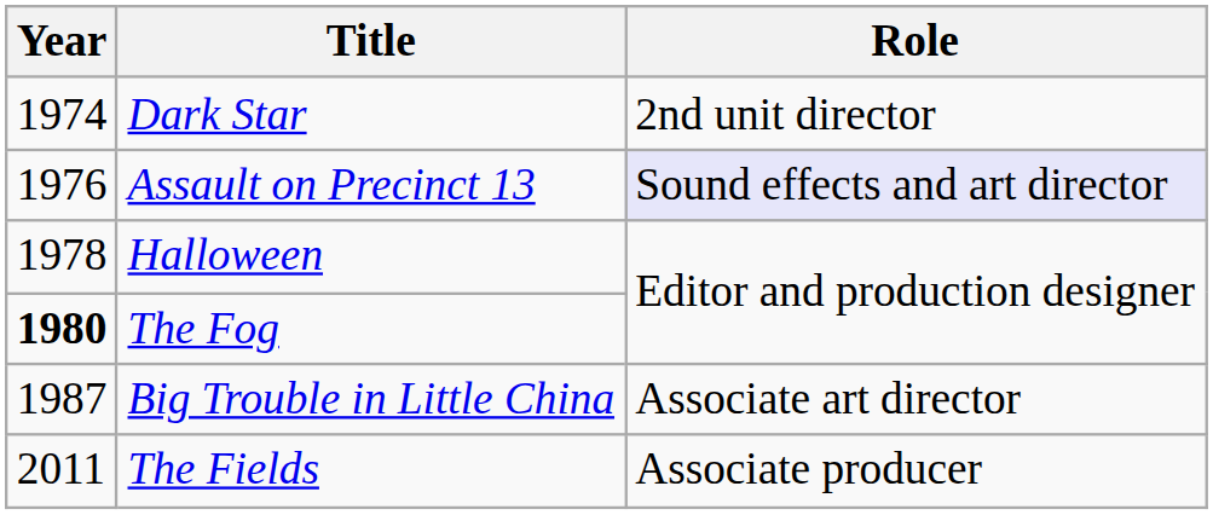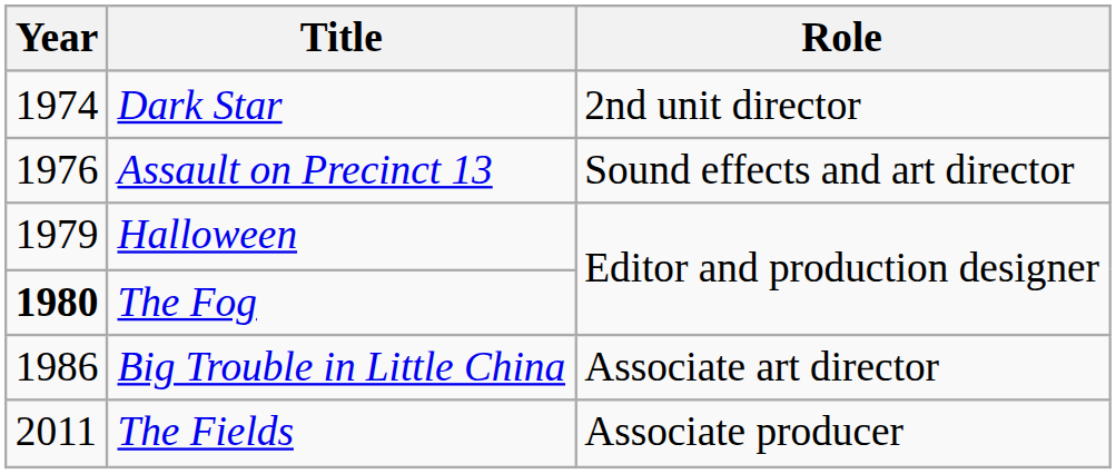Assault on Precinct 13 | Role: lavender background -> no background
Halloween | Year: 1978 -> 1979
Big Trouble in Little China | Year: 1987 -> 1986
